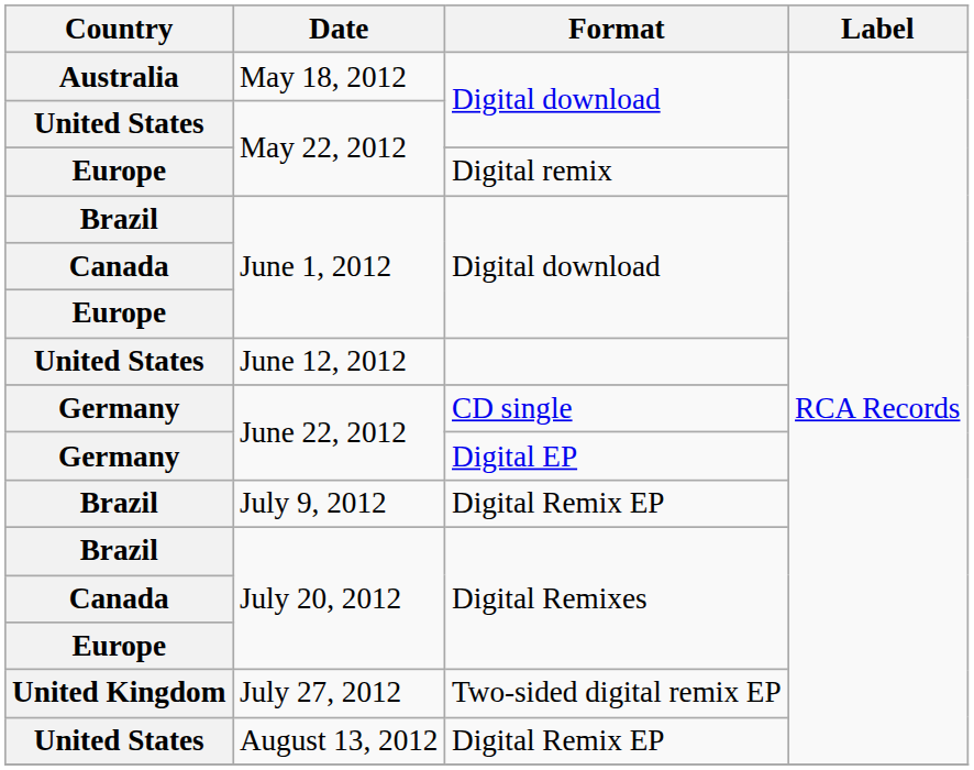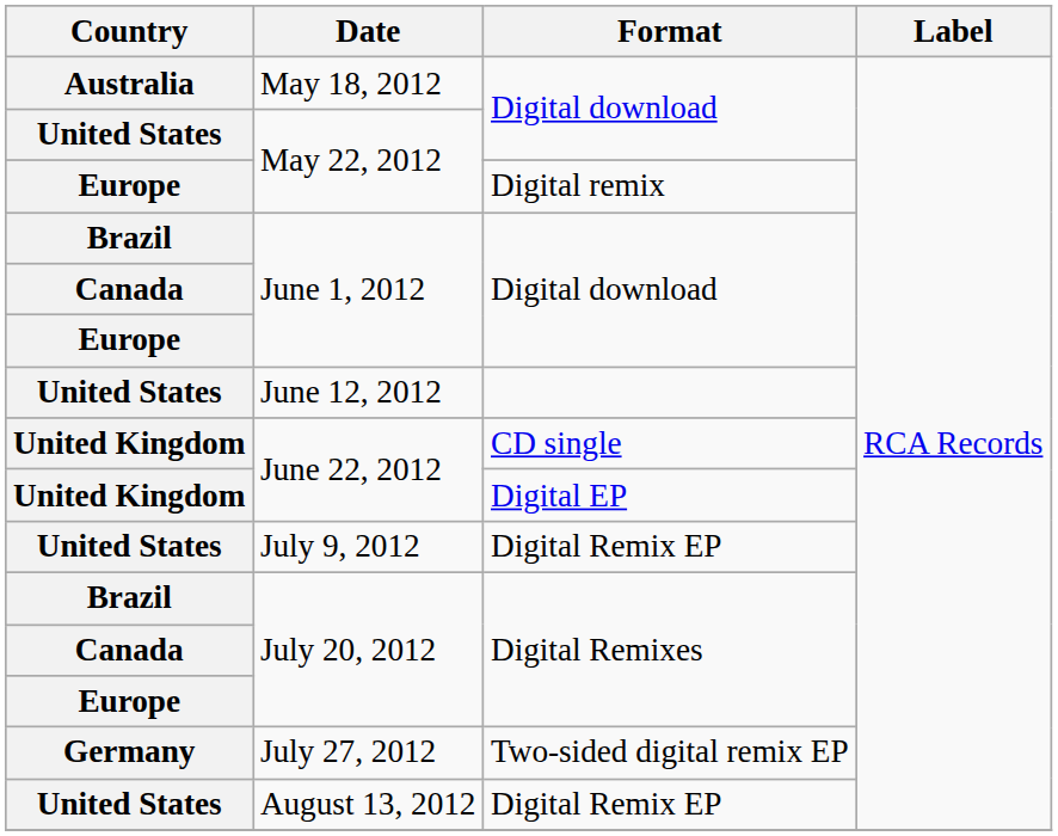June 22, 2012 / CD single | Country: Germany -> United Kingdom
June 22, 2012 / Digital EP | Country: Germany -> United Kingdom
July 9, 2012 | Country: Brazil -> United States
July 27, 2012 | Country: United Kingdom -> Germany
